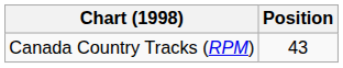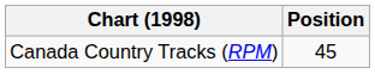Canada Country Tracks (RPM) | Position: 43 -> 45
